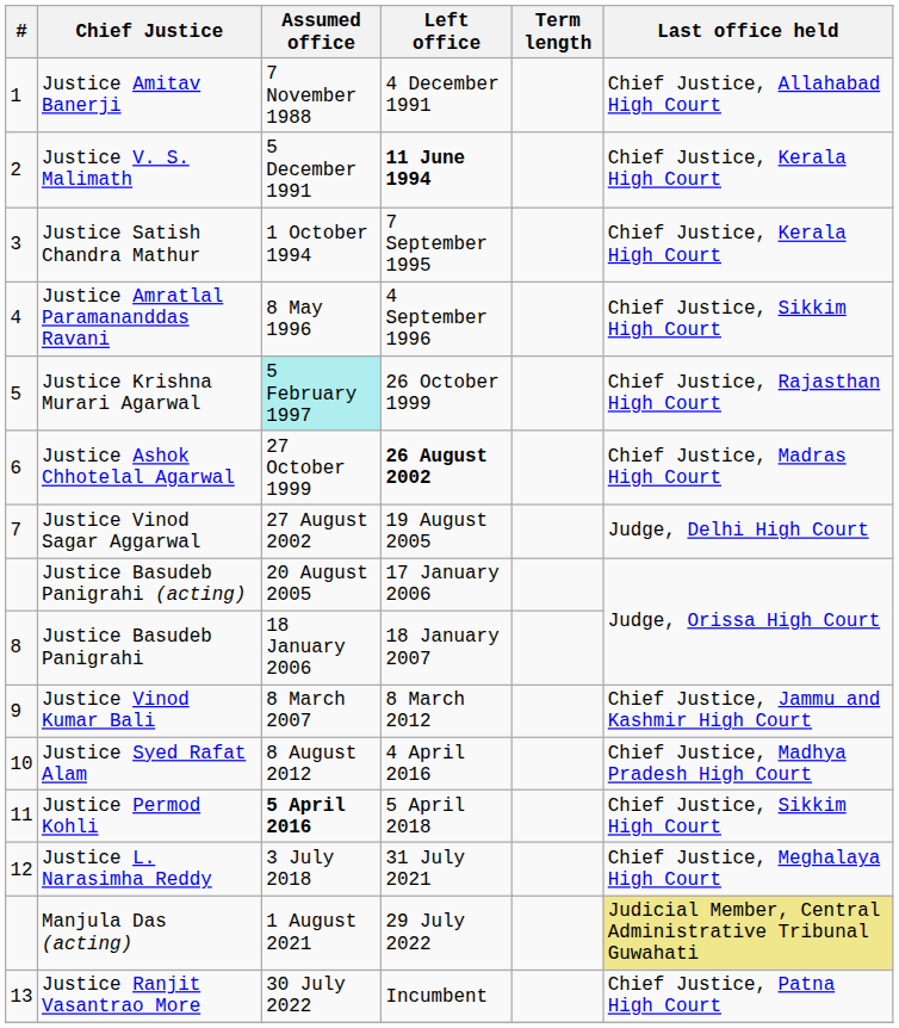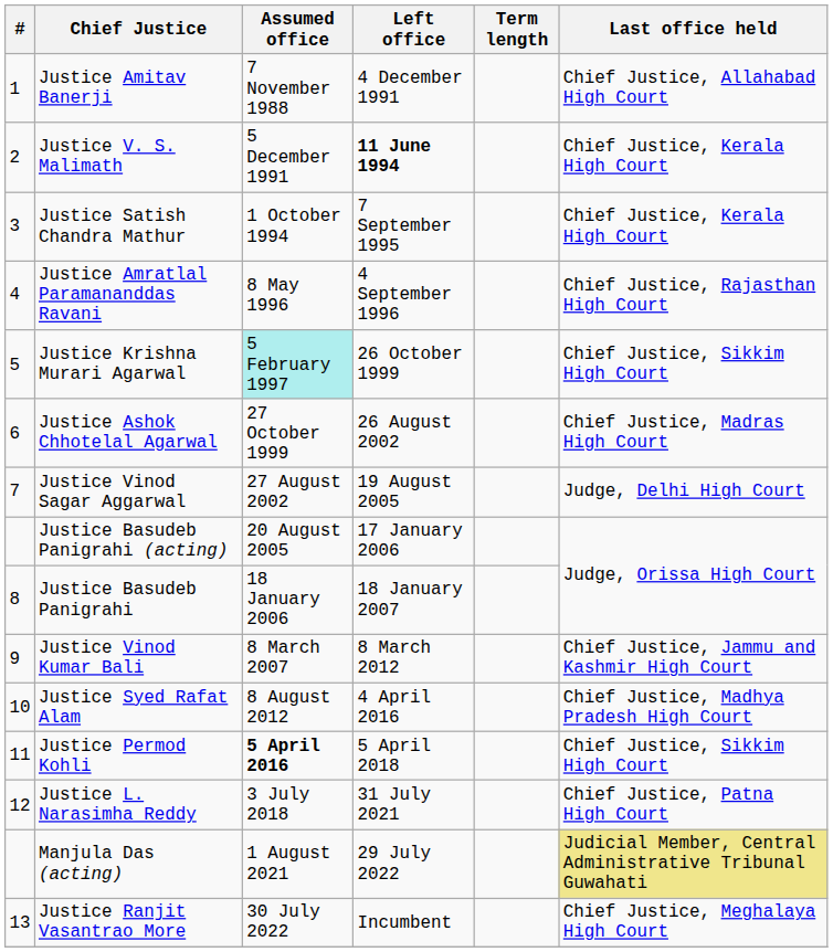Justice Amratlal Paramananddas Ravani | Last office held: Chief Justice, Sikkim High Court -> Chief Justice, Rajasthan High Court
Justice Krishna Murari Agarwal | Last office held: Chief Justice, Rajasthan High Court -> Chief Justice, Sikkim High Court
Justice Ashok Chhotelal Agarwal | Left office: bold -> normal
Justice L. Narasimha Reddy | Last office held: Chief Justice, Meghalaya High Court -> Chief Justice, Patna High Court
Justice Ranjit Vasantrao More | Last office held: Chief Justice, Patna High Court -> Chief Justice, Meghalaya High Court
